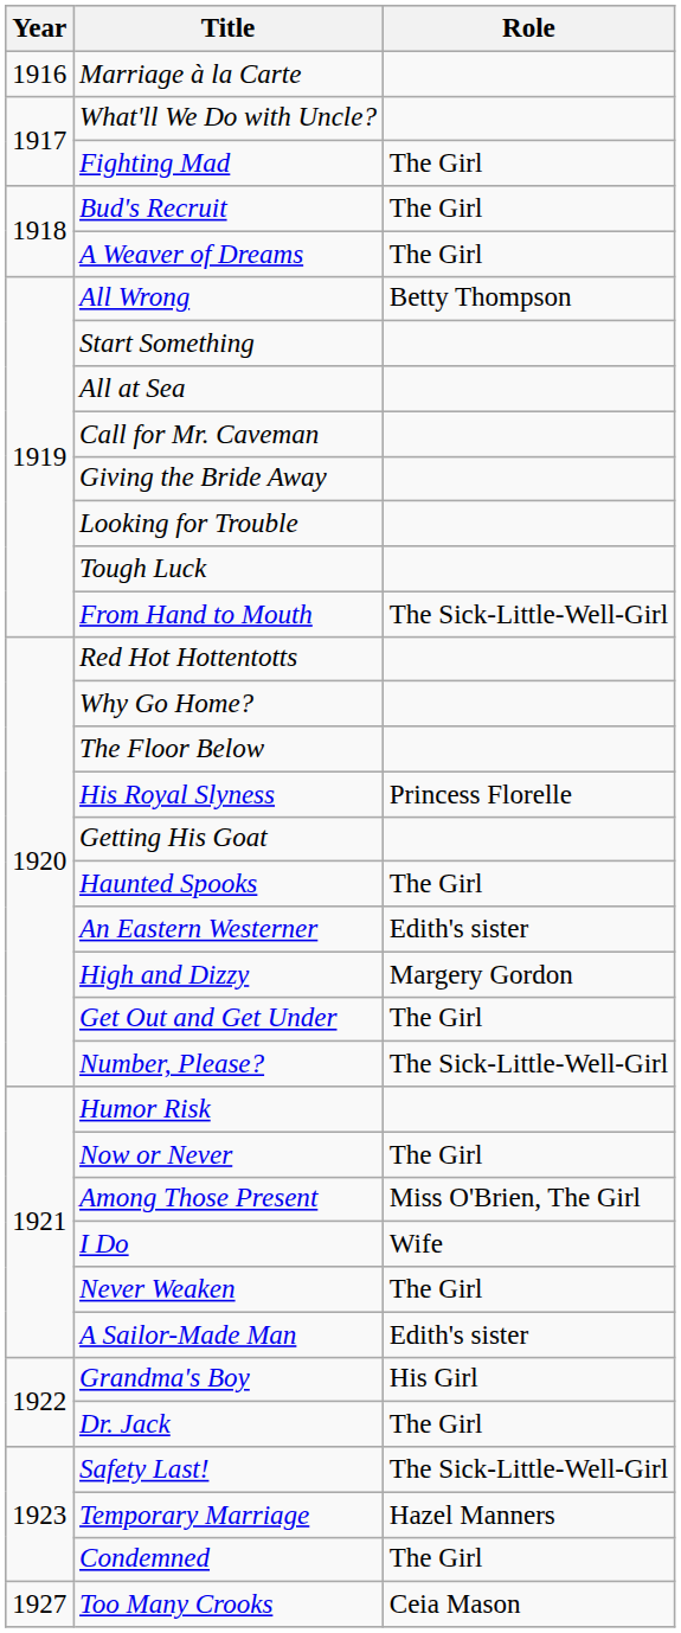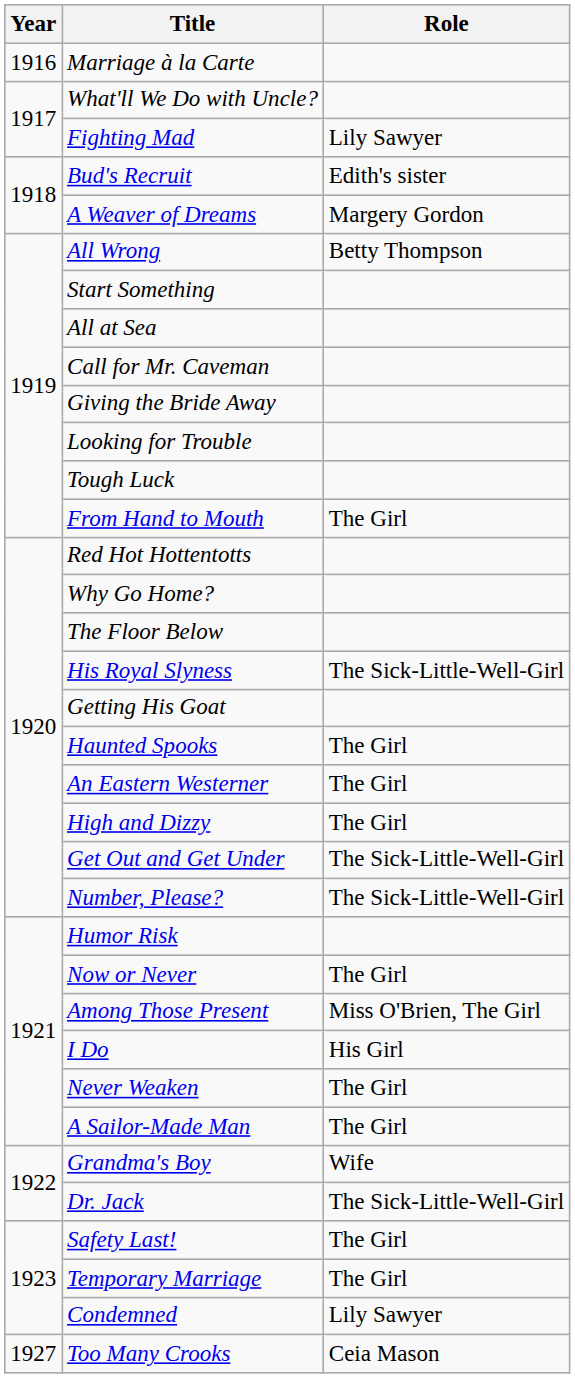Fighting Mad | Role: The Girl -> Lily Sawyer
Bud's Recruit | Role: The Girl -> Edith's sister
A Weaver of Dreams | Role: The Girl -> Margery Gordon
From Hand to Mouth | Role: The Sick-Little-Well-Girl -> The Girl
His Royal Slyness | Role: Princess Florelle -> The Sick-Little-Well-Girl
An Eastern Westerner | Role: Edith's sister -> The Girl
High and Dizzy | Role: Margery Gordon -> The Girl
Get Out and Get Under | Role: The Girl -> The Sick-Little-Well-Girl
I Do | Role: Wife -> His Girl
A Sailor-Made Man | Role: Edith's sister -> The Girl
Grandma's Boy | Role: His Girl -> Wife
Dr. Jack | Role: The Girl -> The Sick-Little-Well-Girl
Safety Last! | Role: The Sick-Little-Well-Girl -> The Girl
Temporary Marriage | Role: Hazel Manners -> The Girl
Condemned | Role: The Girl -> Lily Sawyer
